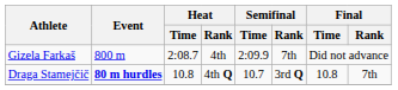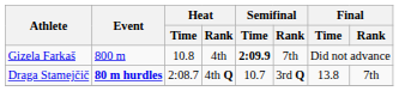Gizela Farkaš | Heat / Time: 2:08.7 -> 10.8
Gizela Farkaš | Semifinal / Time: normal -> bold
Draga Stamejčič | Heat / Time: 10.8 -> 2:08.7
Draga Stamejčič | Final / Time: 10.8 -> 13.8
